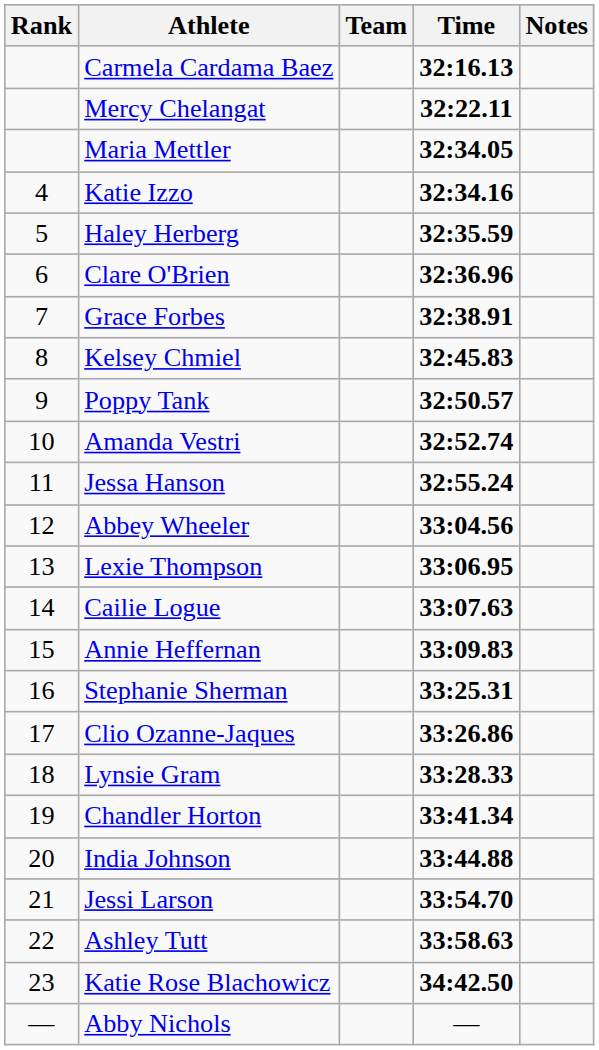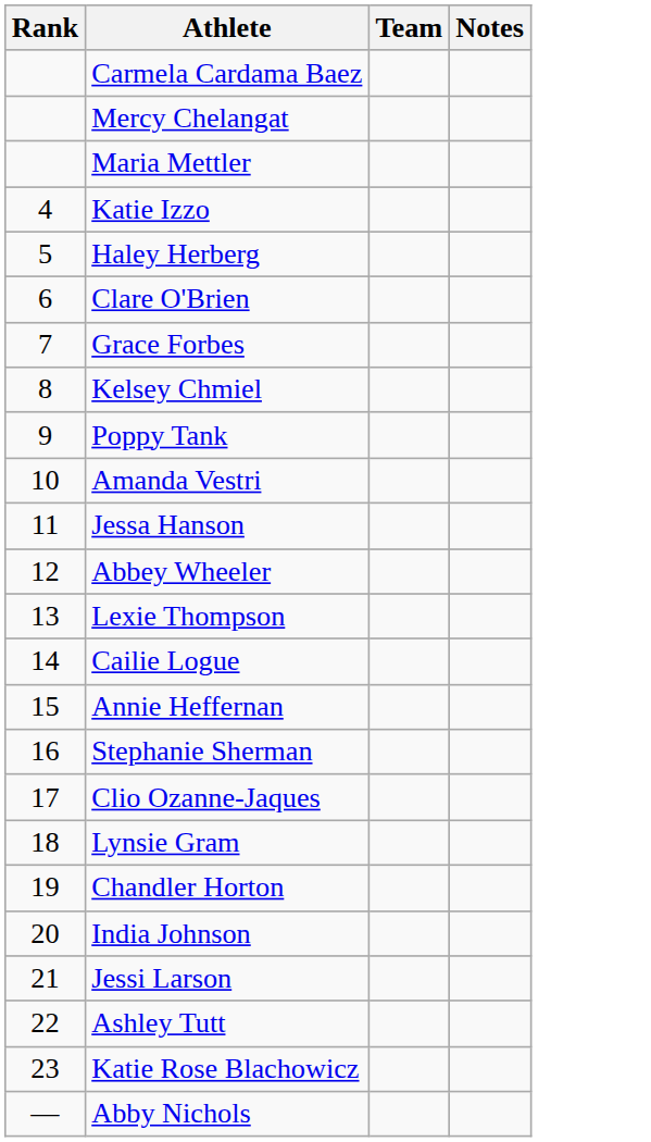- column: Time | 32:16.13 | 32:22.11 | 32:34.05 | 32:34.16 | 32:35.59 | 32:36.96 | 32:38.91 | 32:45.83 | 32:50.57 | 32:52.74 | 32:55.24 | 33:04.56 | 33:06.95 | 33:07.63 | 33:09.83 | 33:25.31 | 33:26.86 | 33:28.33 | 33:41.34 | 33:44.88 | 33:54.70 | 33:58.63 | 34:42.50 | —
